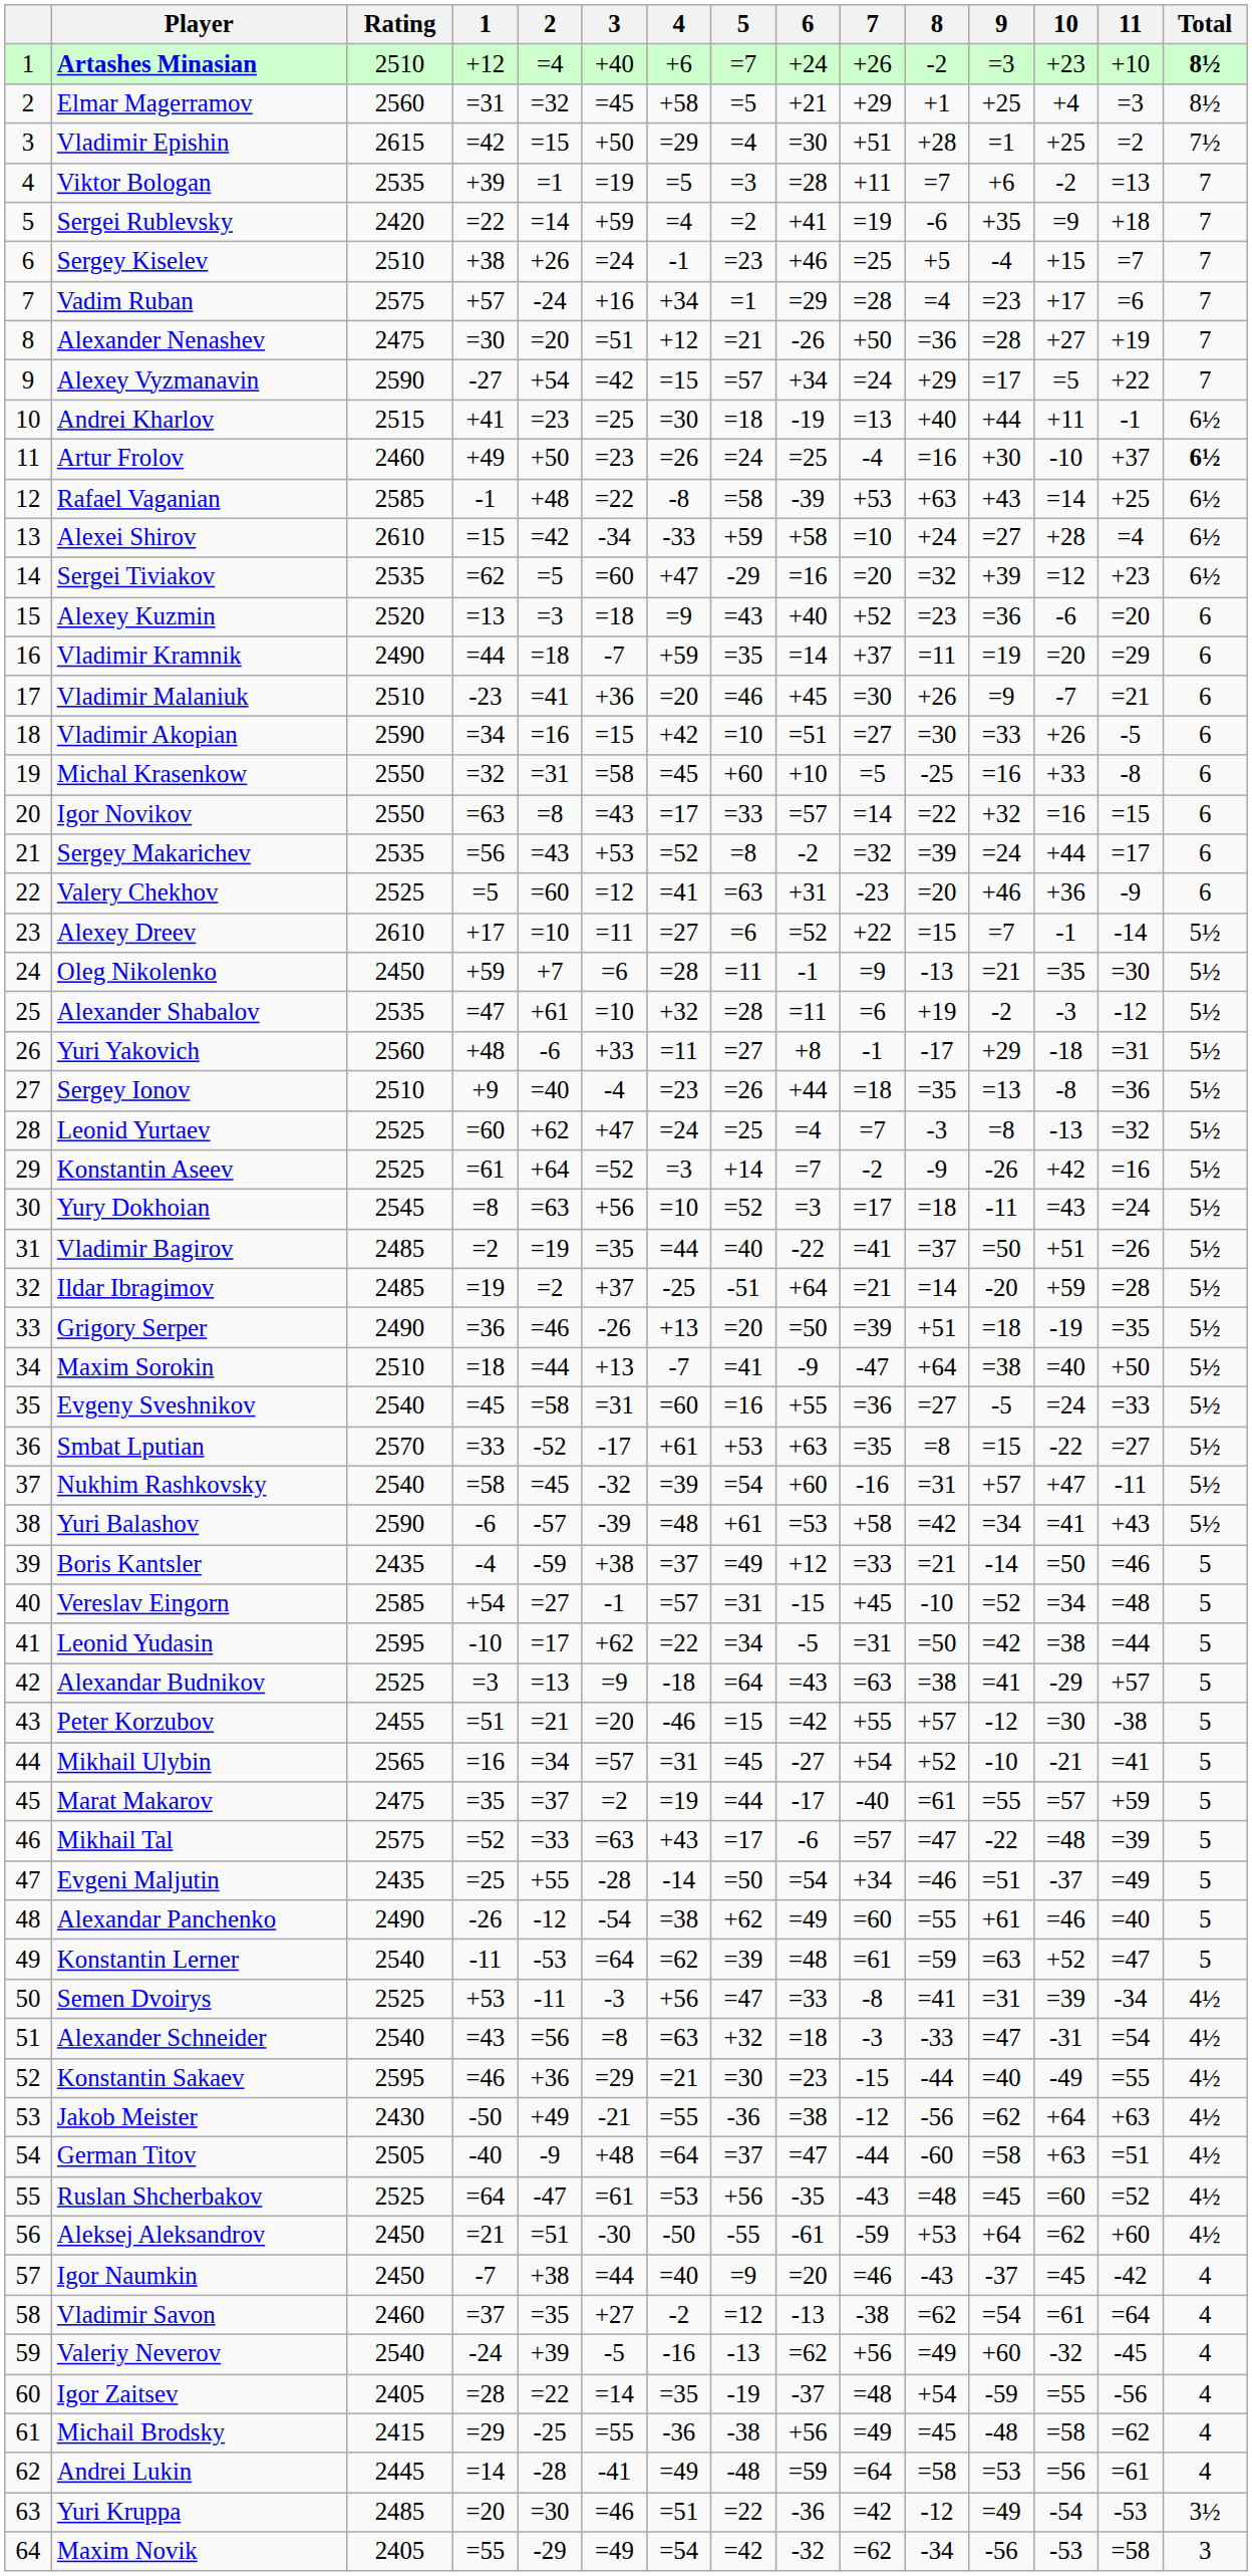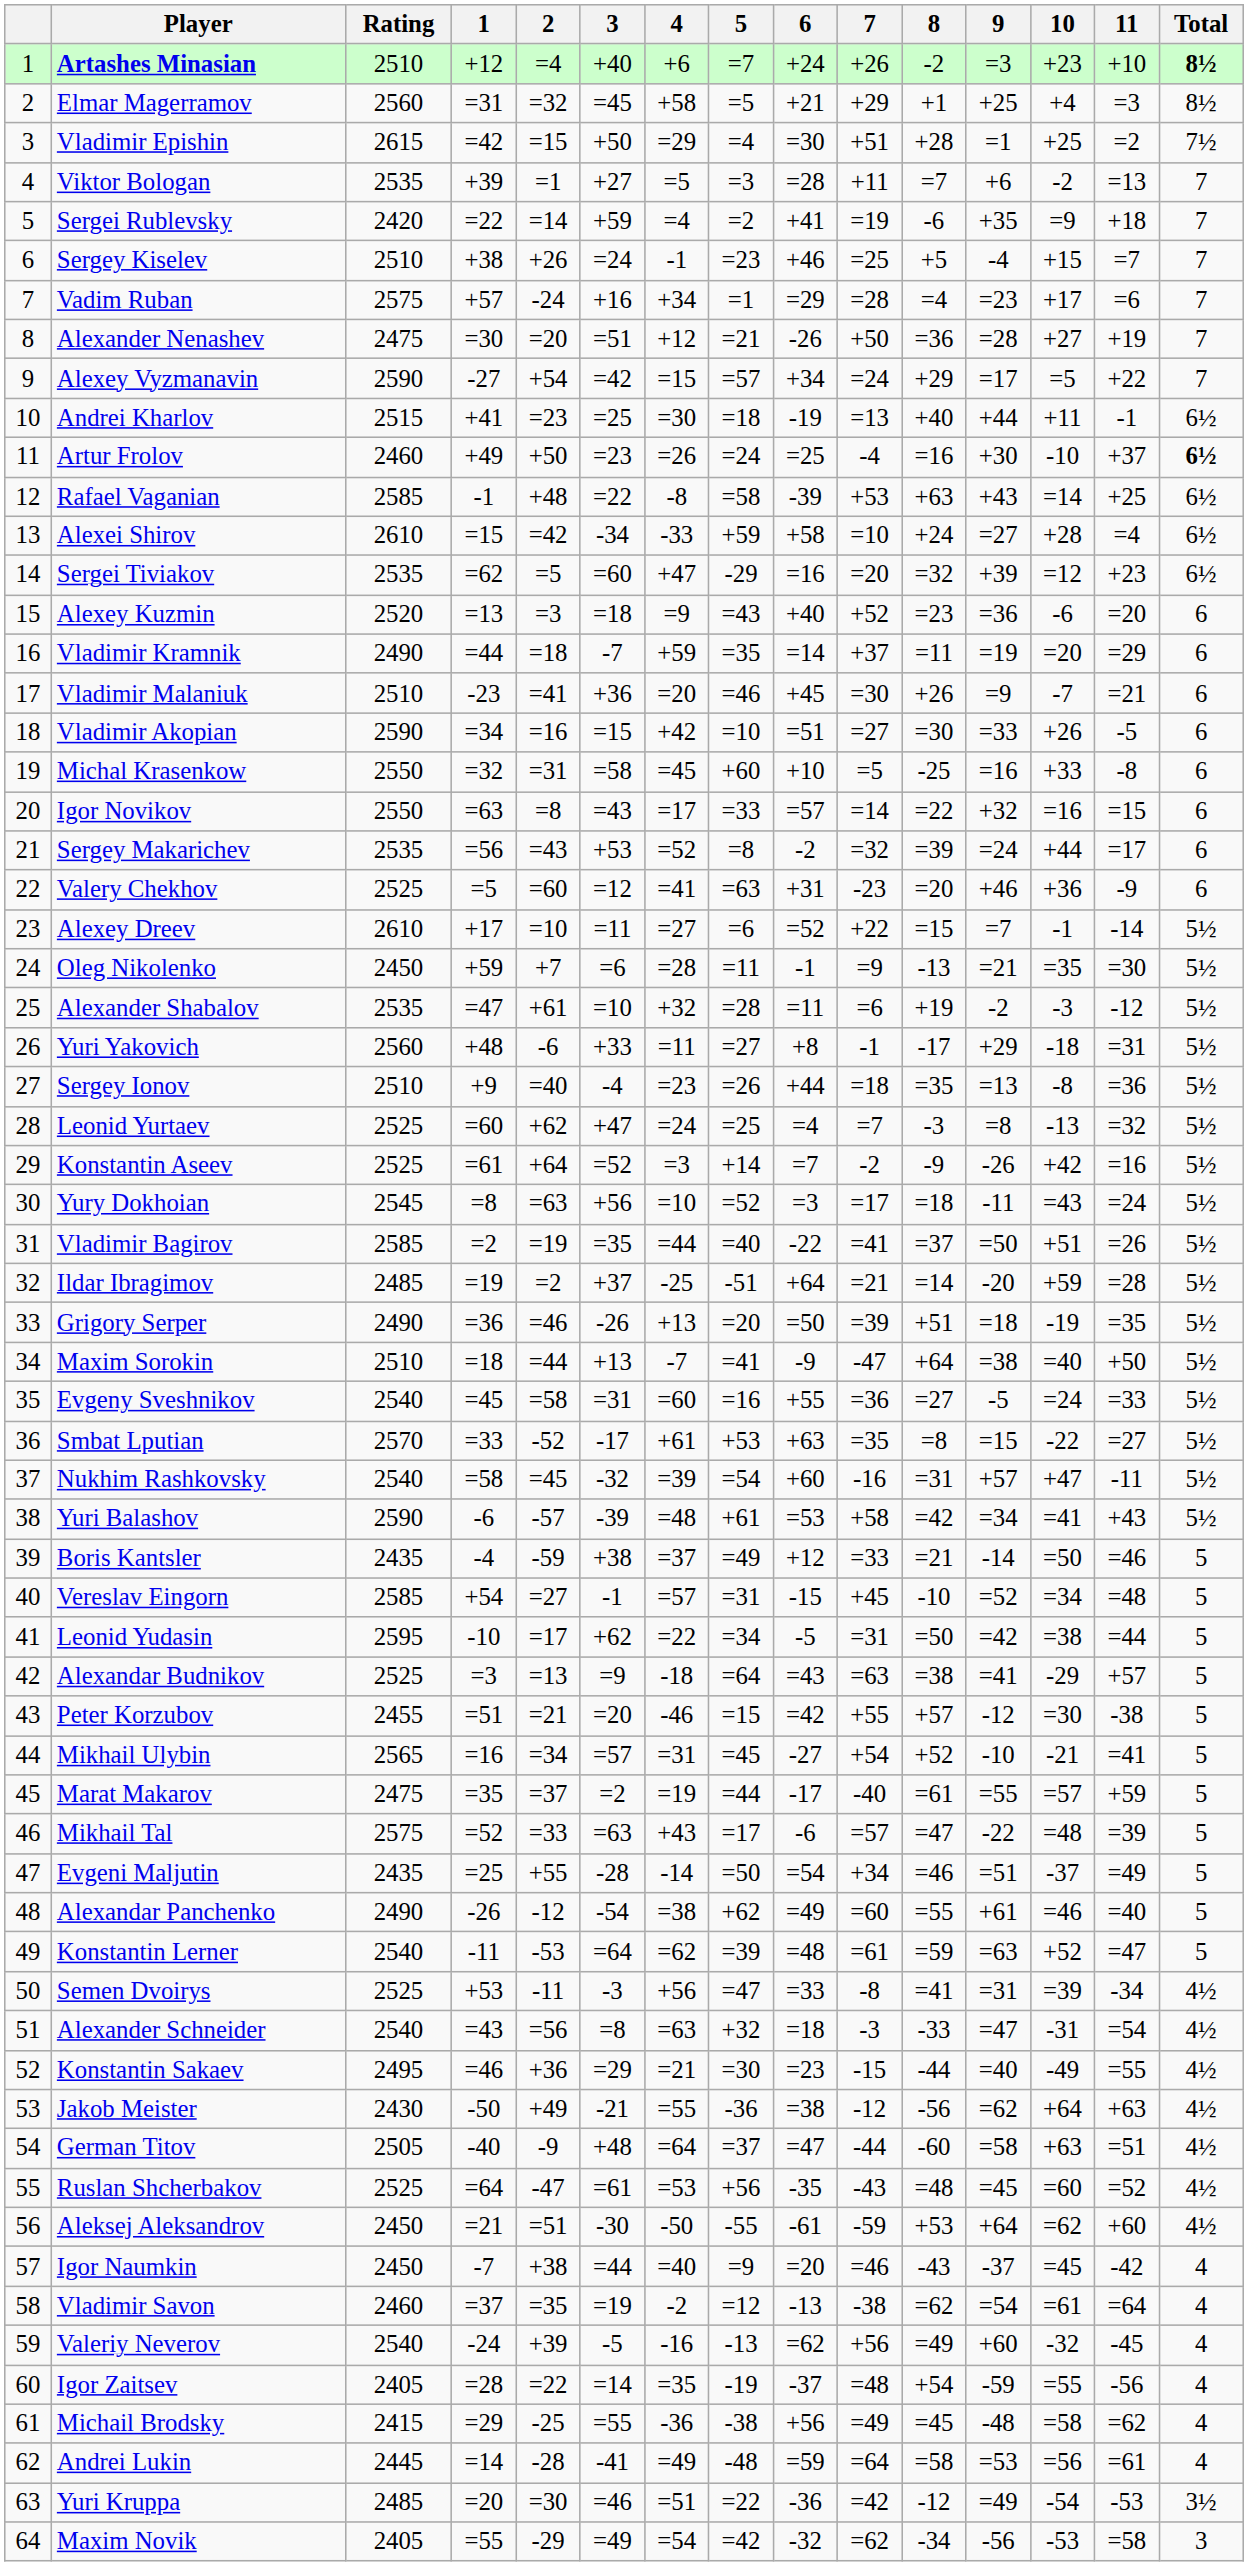Viktor Bologan | 3: =19 -> +27
Vladimir Bagirov | Rating: 2485 -> 2585
Konstantin Sakaev | Rating: 2595 -> 2495
Vladimir Savon | 3: +27 -> =19
